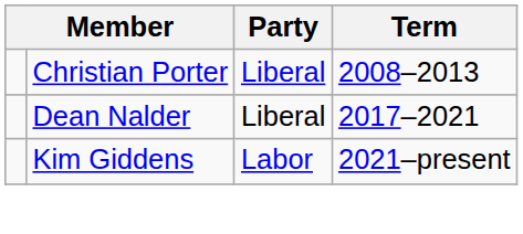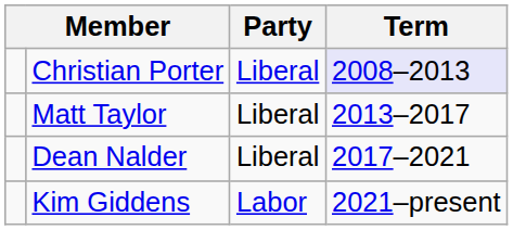Christian Porter | Term: no background -> lavender background
+ row: Matt Taylor | Liberal | 2013–2017
